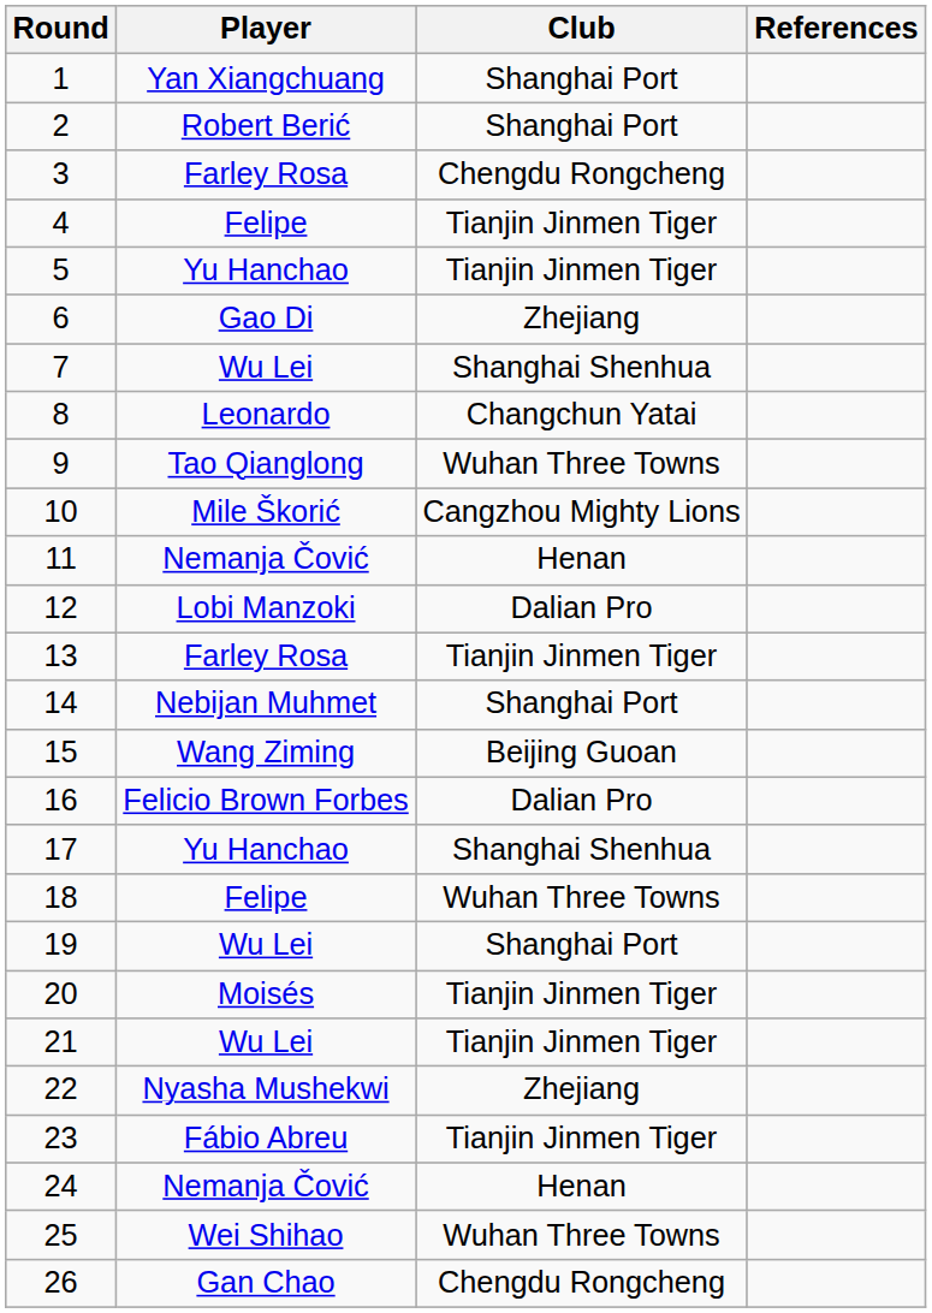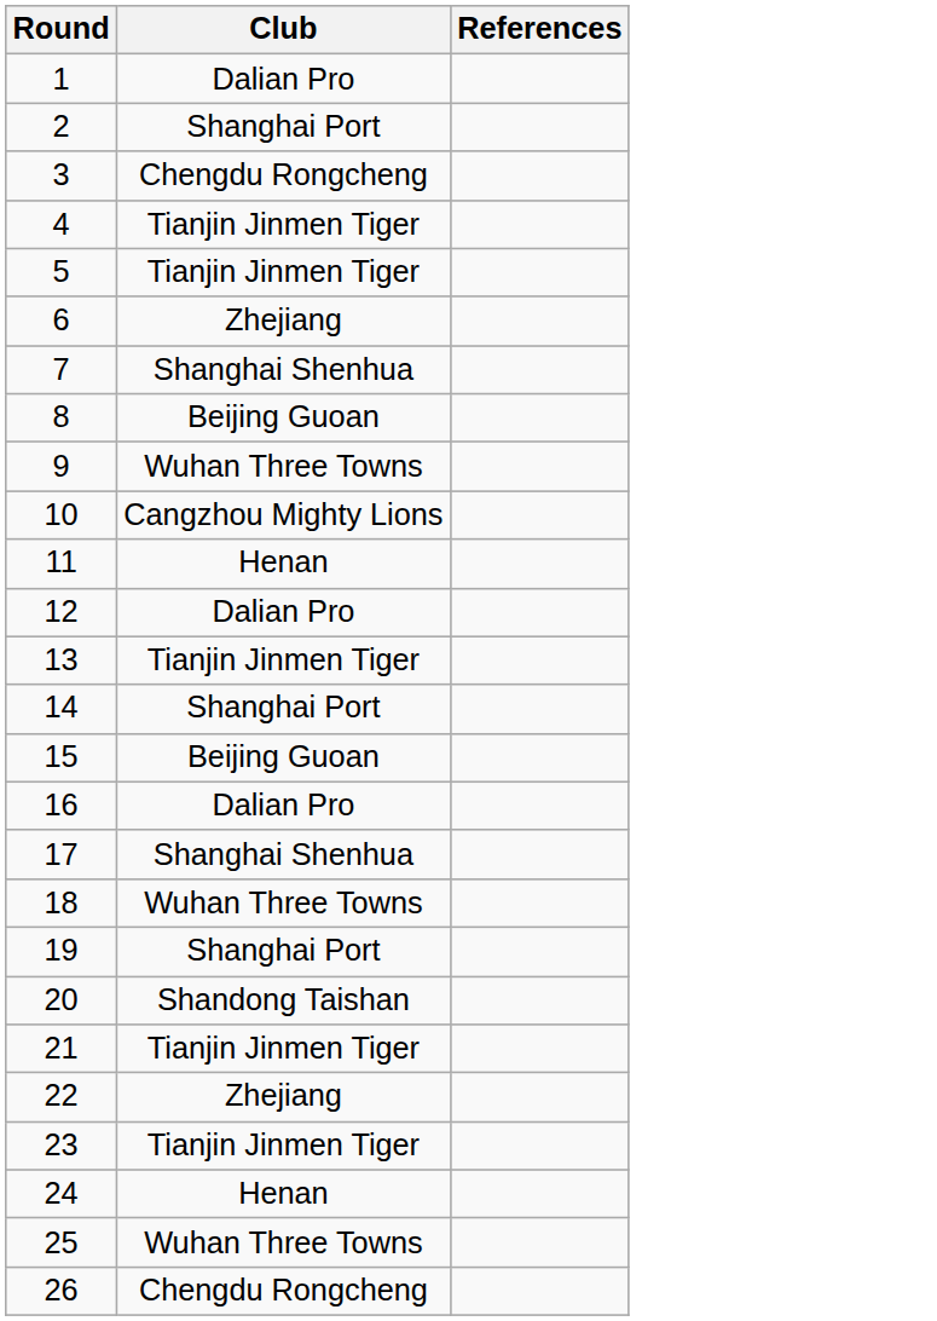- column: Player | Yan Xiangchuang | Robert Berić | Farley Rosa | Felipe | Yu Hanchao | Gao Di | Wu Lei | Leonardo | Tao Qianglong | Mile Škorić | Nemanja Čović | Lobi Manzoki | Farley Rosa | Nebijan Muhmet | Wang Ziming | Felicio Brown Forbes | Yu Hanchao | Felipe | Wu Lei | Moisés | Wu Lei | Nyasha Mushekwi | Fábio Abreu | Nemanja Čović | Wei Shihao | Gan Chao
1 | Club: Shanghai Port -> Dalian Pro
8 | Club: Changchun Yatai -> Beijing Guoan
20 | Club: Tianjin Jinmen Tiger -> Shandong Taishan
